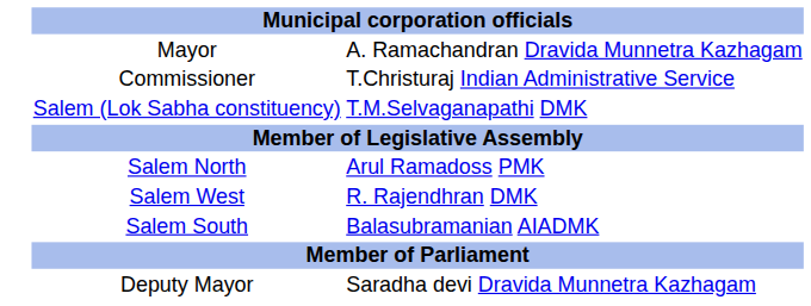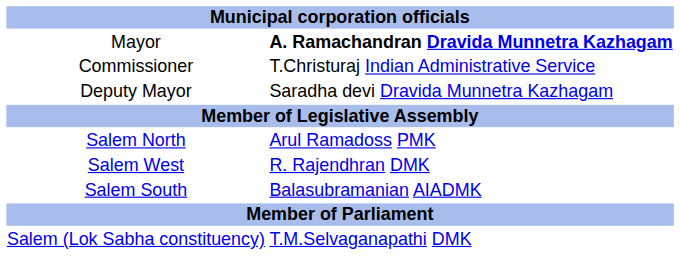Mayor | column 2: normal -> bold
rows swapped: Deputy Mayor <-> Salem (Lok Sabha constituency)
